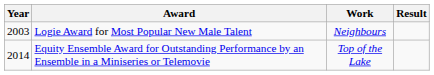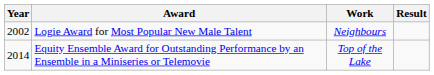Logie Award for Most Popular New Male Talent | Year: 2003 -> 2002
